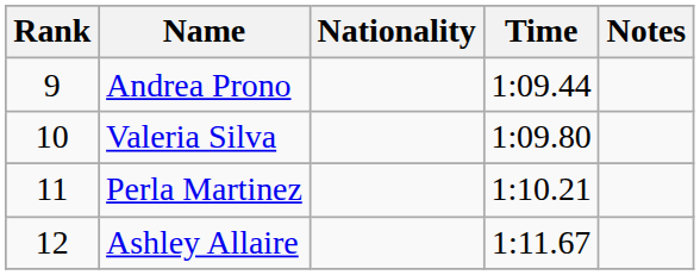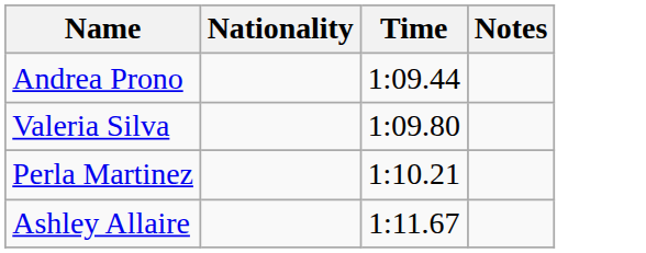- column: Rank | 9 | 10 | 11 | 12
